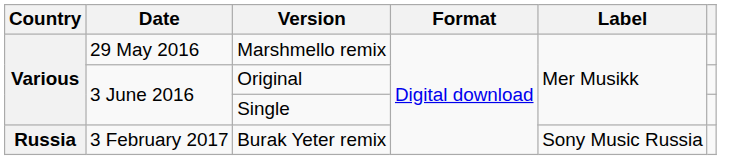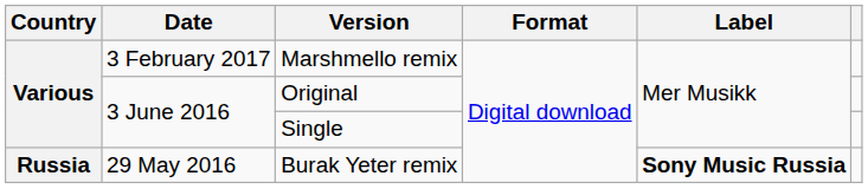Marshmello remix | Date: 29 May 2016 -> 3 February 2017
Burak Yeter remix | Date: 3 February 2017 -> 29 May 2016
Burak Yeter remix | Label: normal -> bold
